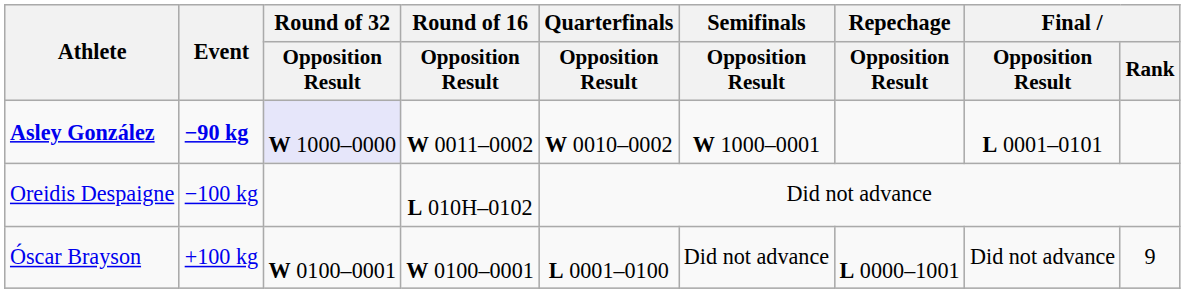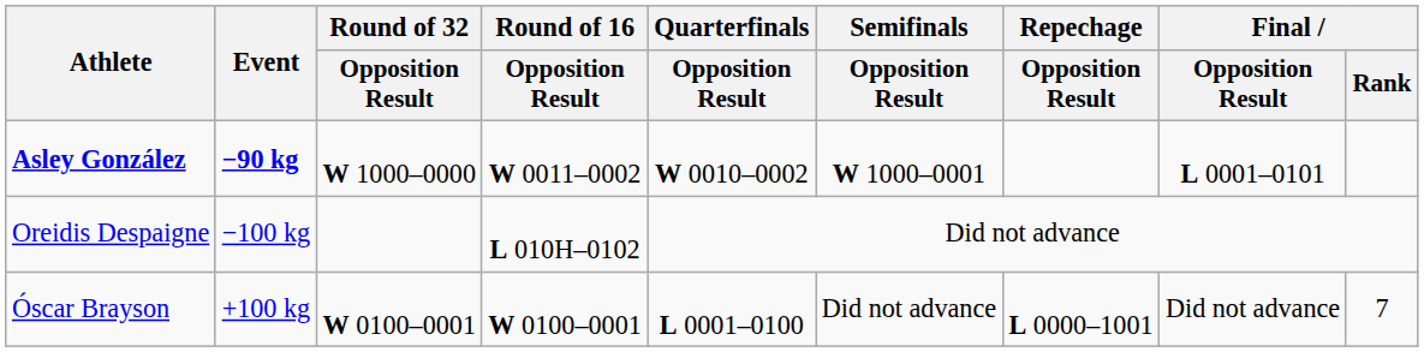Asley González | Round of 32 / Opposition Result: lavender background -> no background
Óscar Brayson | Final / Rank: 9 -> 7
